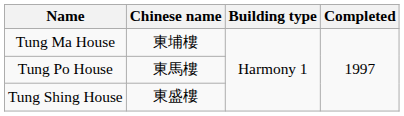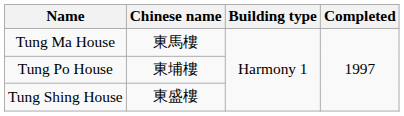Tung Ma House | Chinese name: 東埔樓 -> 東馬樓
Tung Po House | Chinese name: 東馬樓 -> 東埔樓
